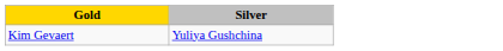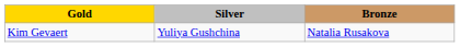+ column: Bronze | Natalia Rusakova
